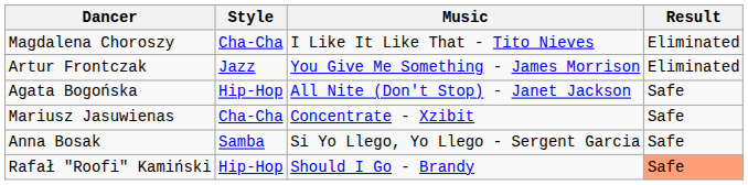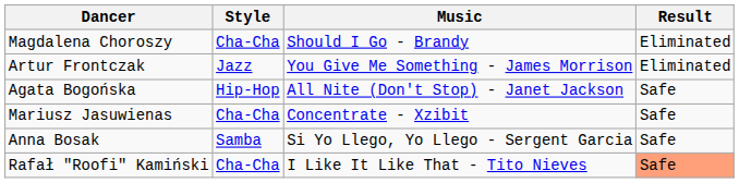Magdalena Choroszy | Music: I Like It Like That - Tito Nieves -> Should I Go - Brandy
Rafał "Roofi" Kamiński | Style: Hip-Hop -> Cha-Cha
Rafał "Roofi" Kamiński | Music: Should I Go - Brandy -> I Like It Like That - Tito Nieves
